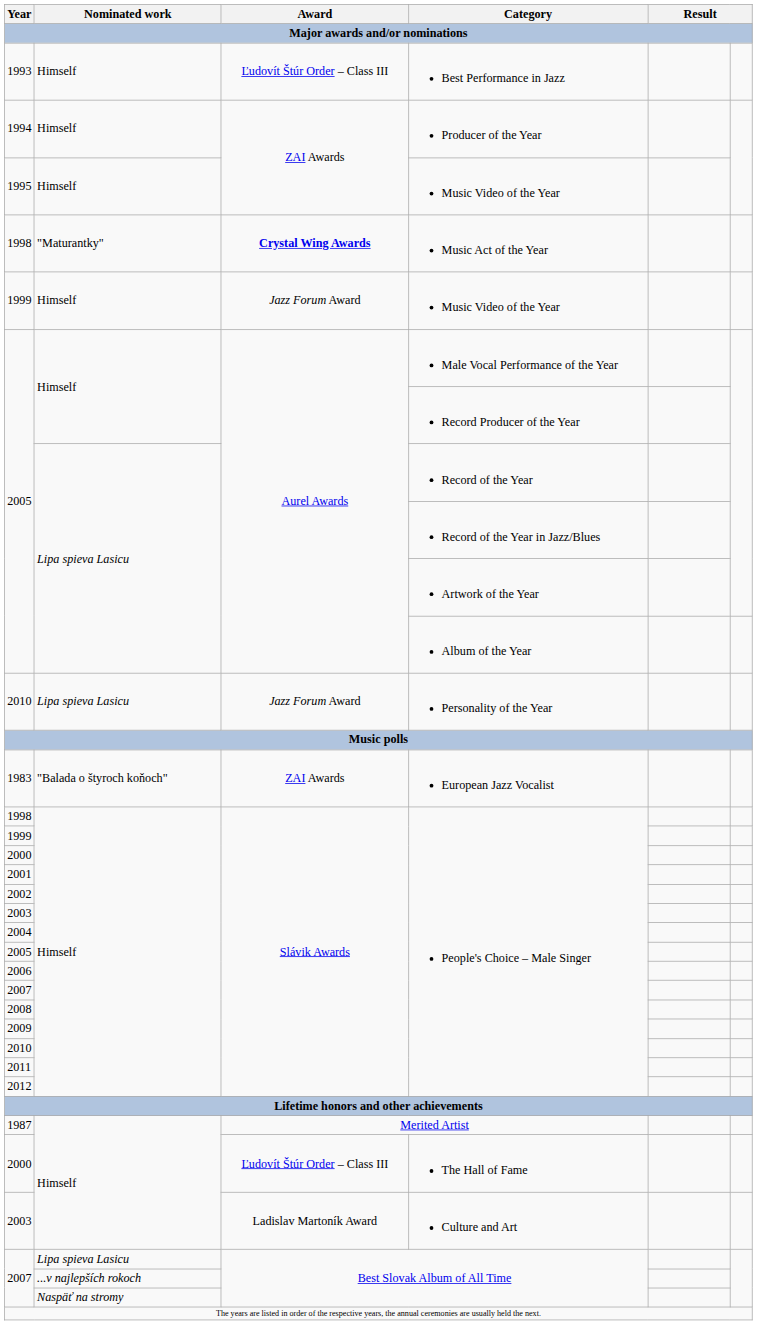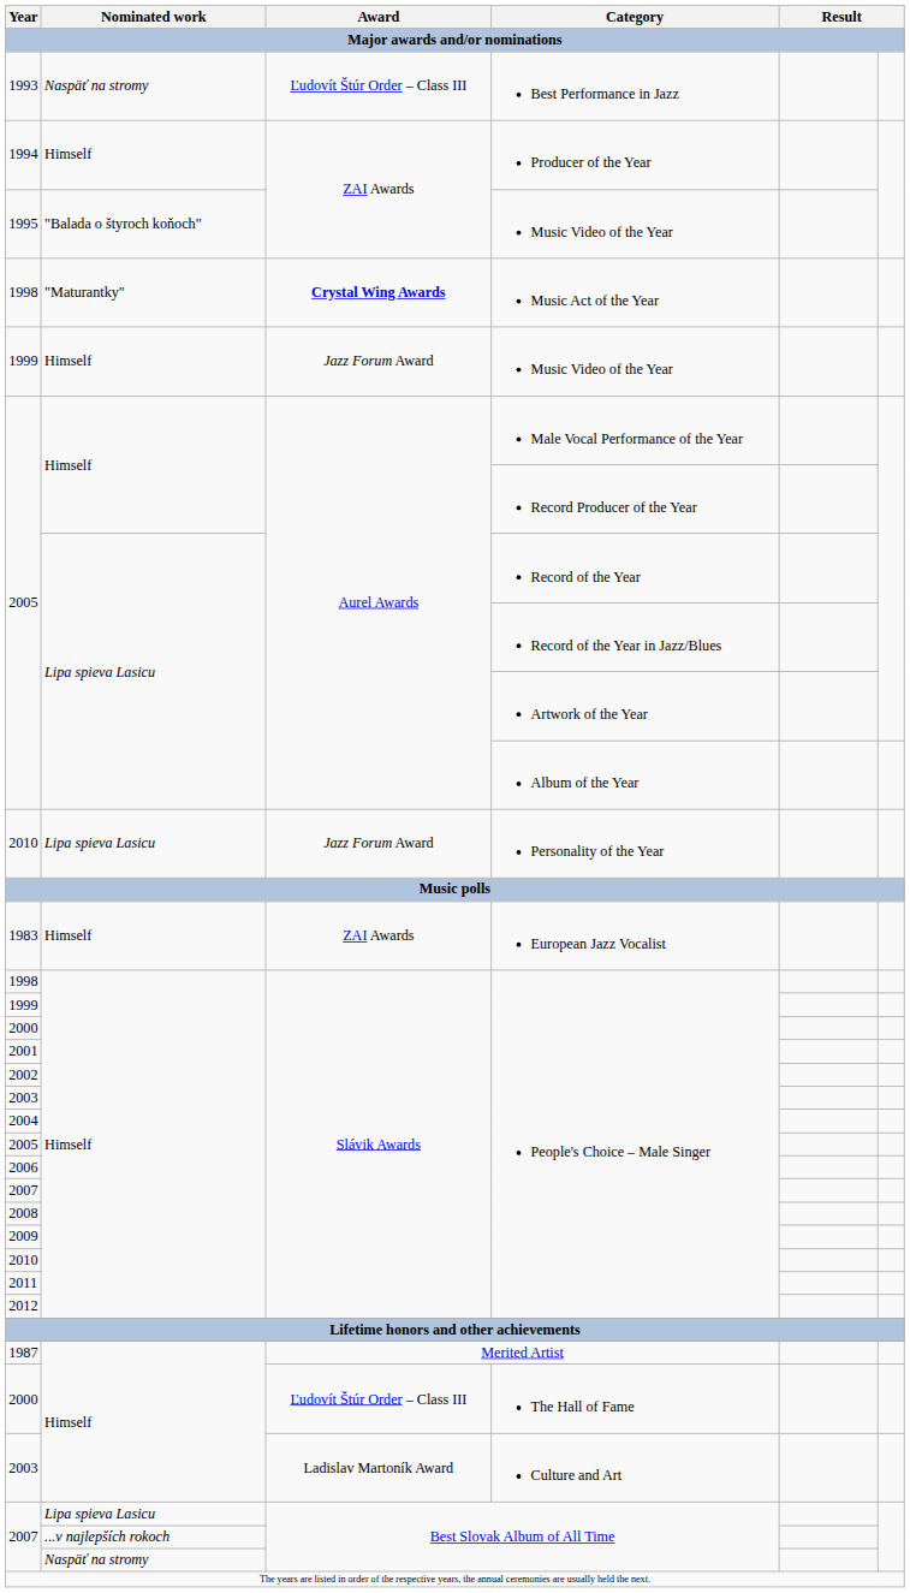1993 | Nominated work: Himself -> Naspäť na stromy
1995 | Nominated work: Himself -> "Balada o štyroch koňoch"
1983 | Nominated work: "Balada o štyroch koňoch" -> Himself
